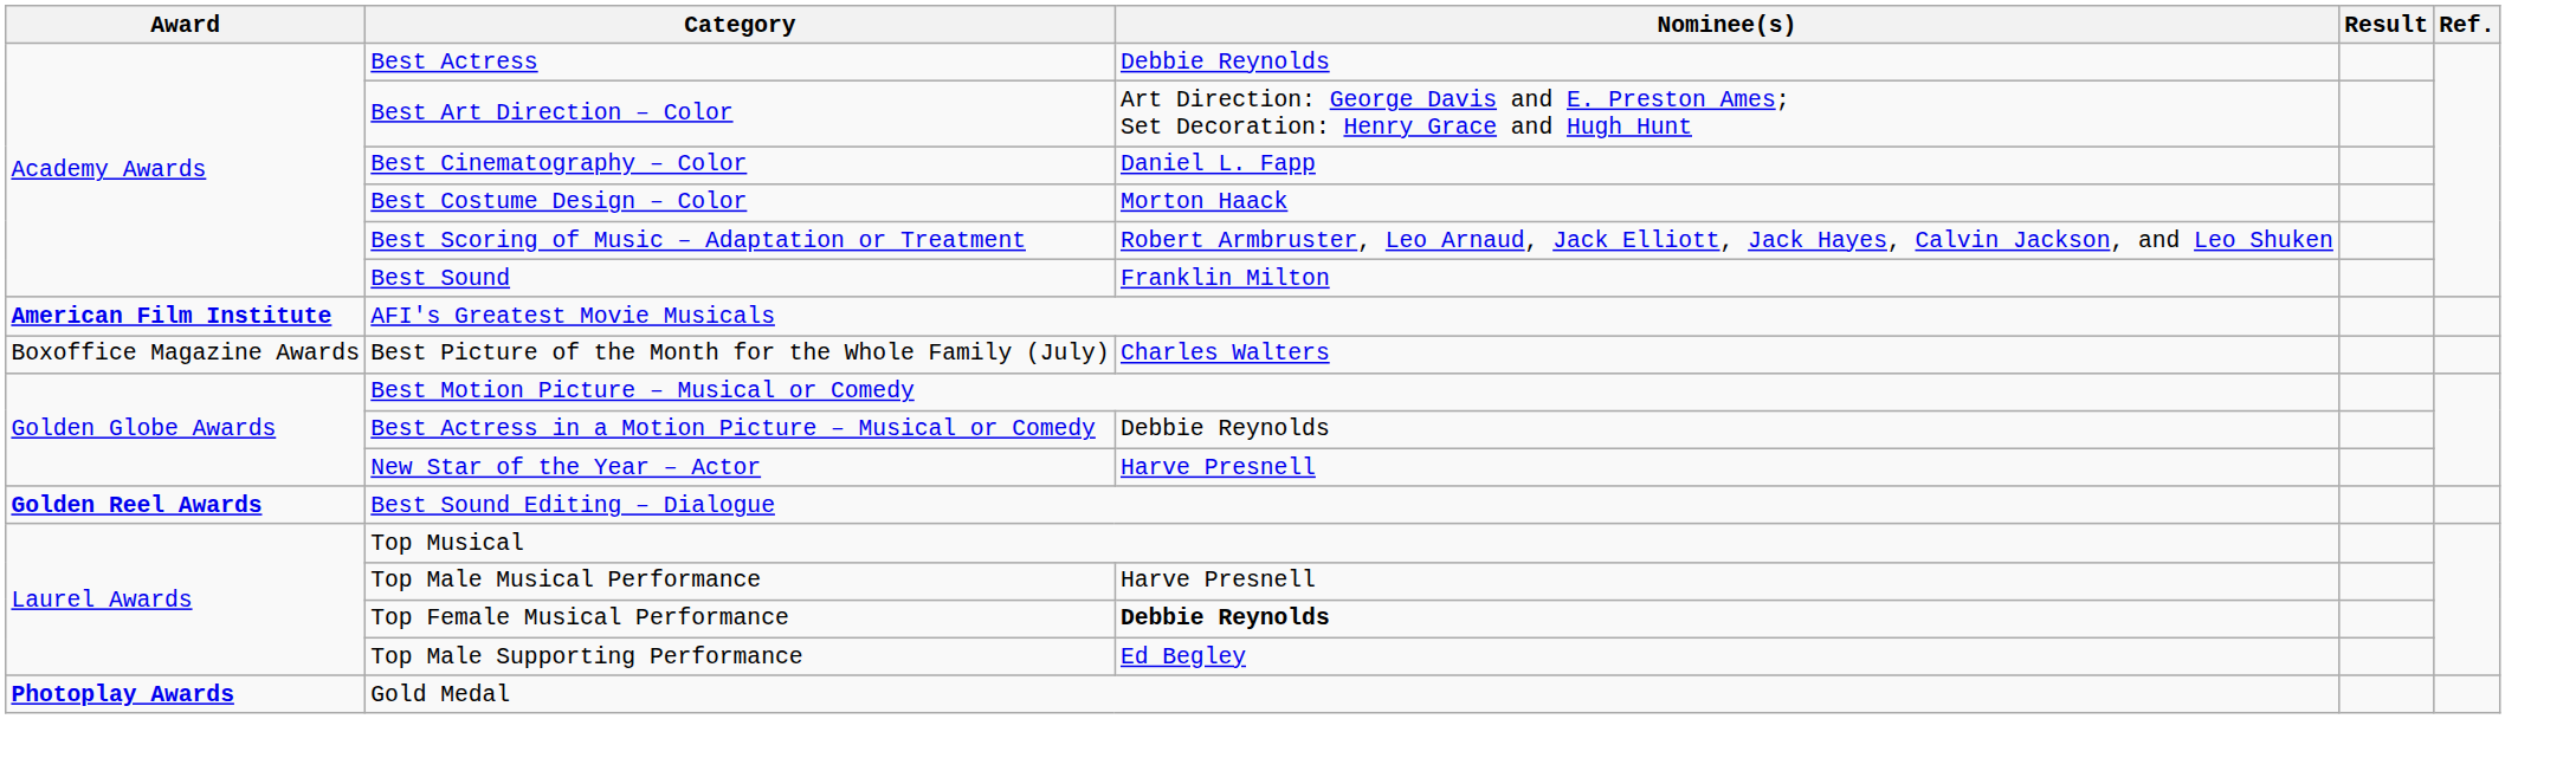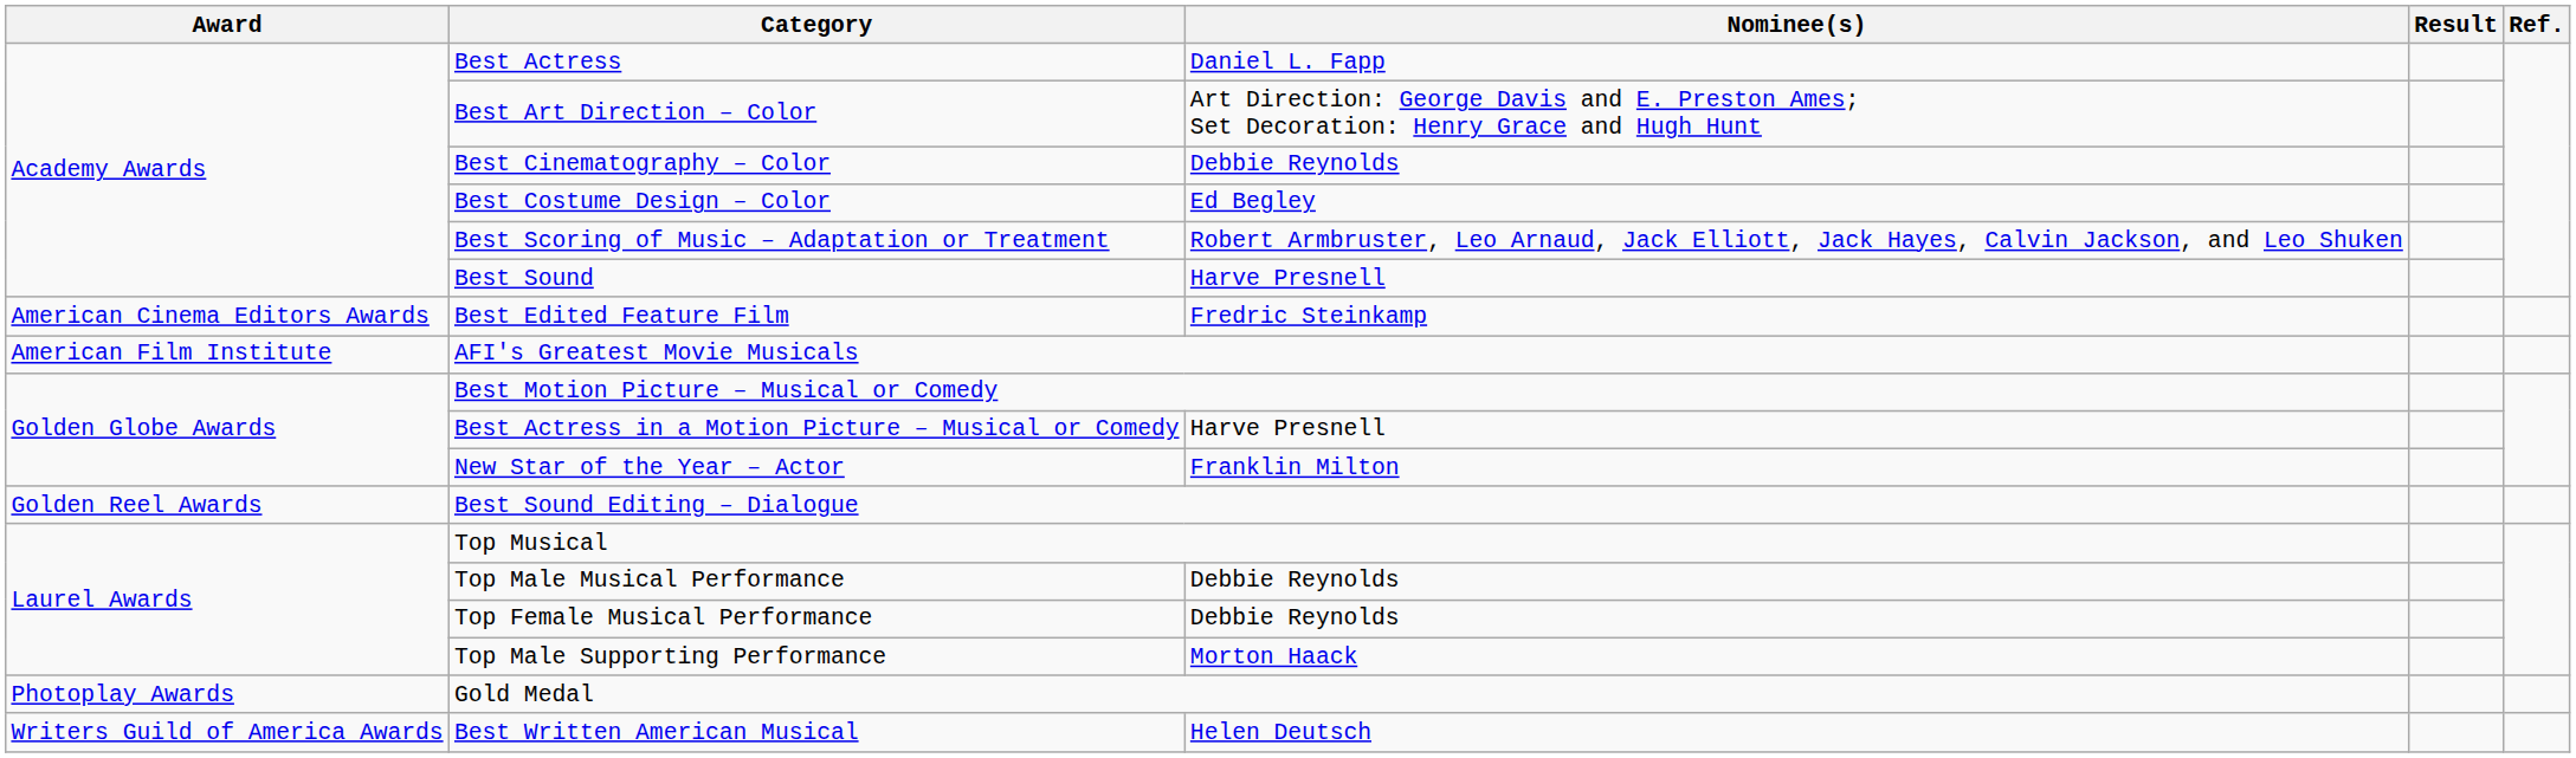Best Actress | Nominee(s): Debbie Reynolds -> Daniel L. Fapp
Best Cinematography – Color | Nominee(s): Daniel L. Fapp -> Debbie Reynolds
Best Costume Design – Color | Nominee(s): Morton Haack -> Ed Begley
Best Sound | Nominee(s): Franklin Milton -> Harve Presnell
+ row: American Cinema Editors Awards | Best Edited Feature Film | Fredric Steinkamp
AFI's Greatest Movie Musicals | Award: bold -> normal
- row: Boxoffice Magazine Awards | Best Picture of the Month for the Whole Family (July) | Charles Walters
Best Actress in a Motion Picture – Musical or Comedy | Nominee(s): Debbie Reynolds -> Harve Presnell
New Star of the Year – Actor | Nominee(s): Harve Presnell -> Franklin Milton
Best Sound Editing – Dialogue | Award: bold -> normal
Top Male Musical Performance | Nominee(s): Harve Presnell -> Debbie Reynolds
Top Female Musical Performance | Nominee(s): bold -> normal
Top Male Supporting Performance | Nominee(s): Ed Begley -> Morton Haack
Gold Medal | Award: bold -> normal
+ row: Writers Guild of America Awards | Best Written American Musical | Helen Deutsch
